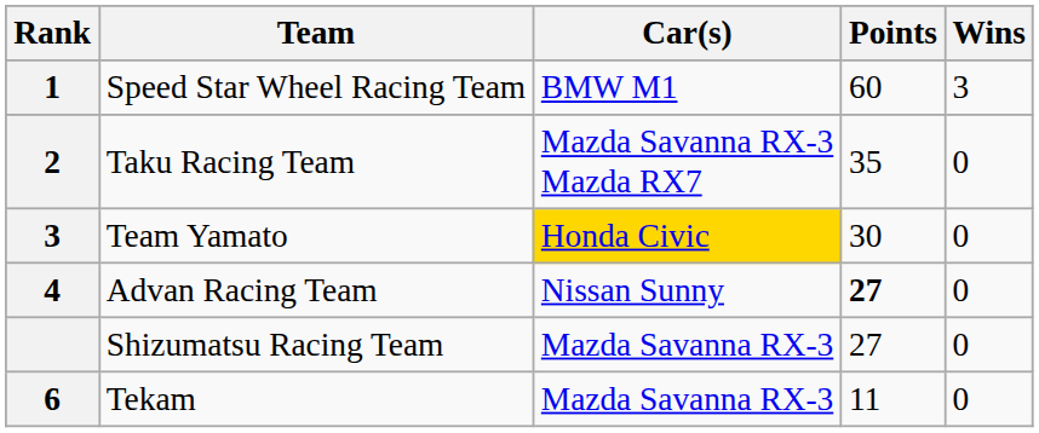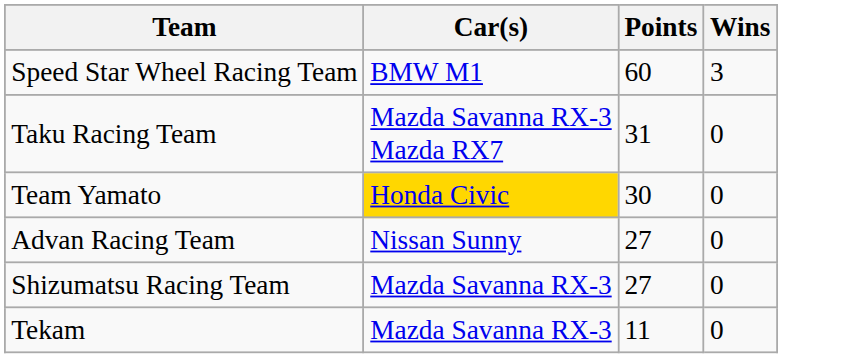- column: Rank | 1 | 2 | 3 | 4 | 6
Taku Racing Team | Points: 35 -> 31
Advan Racing Team | Points: bold -> normal
